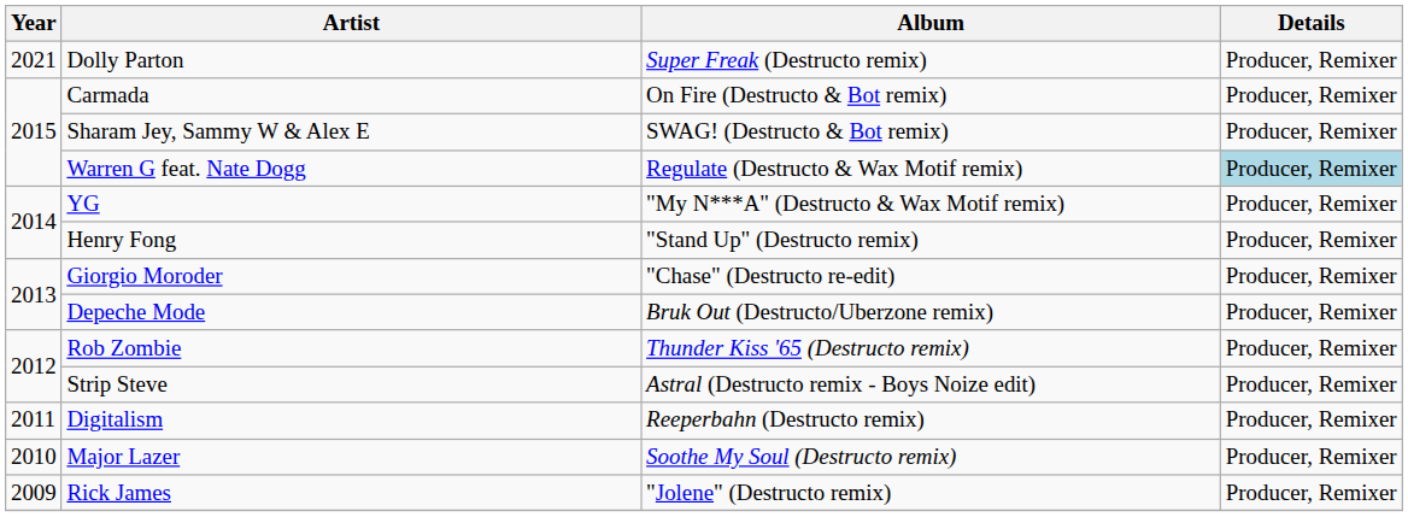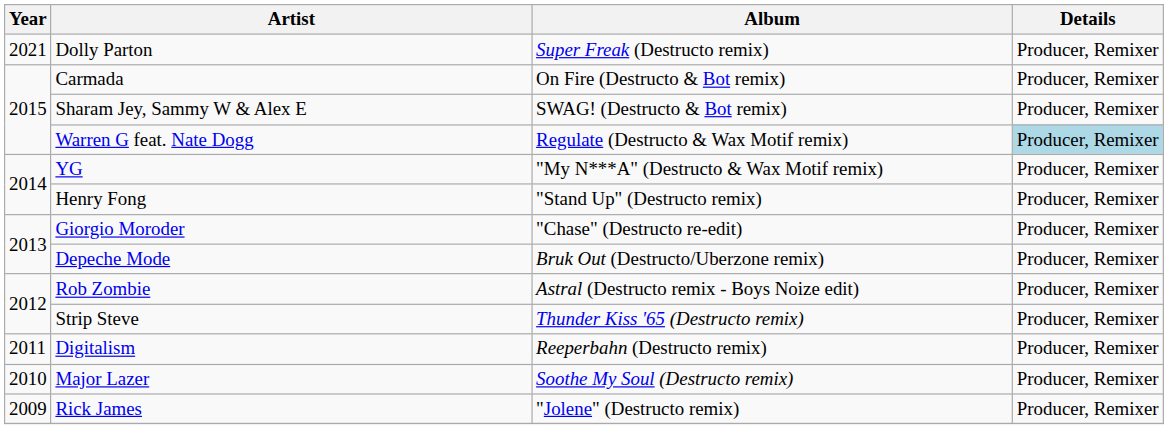Rob Zombie | Album: Thunder Kiss '65 (Destructo remix) -> Astral (Destructo remix - Boys Noize edit)
Strip Steve | Album: Astral (Destructo remix - Boys Noize edit) -> Thunder Kiss '65 (Destructo remix)
